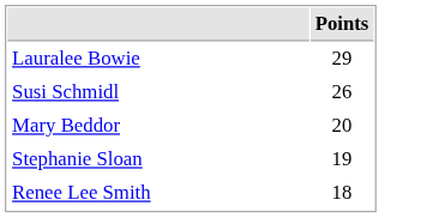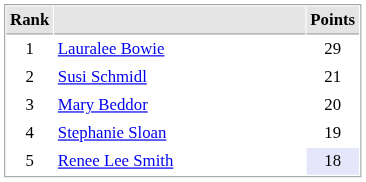+ column: Rank | 1 | 2 | 3 | 4 | 5
Susi Schmidl | Points: 26 -> 21
Renee Lee Smith | Points: no background -> lavender background
